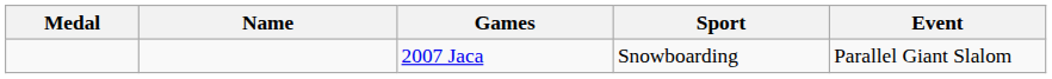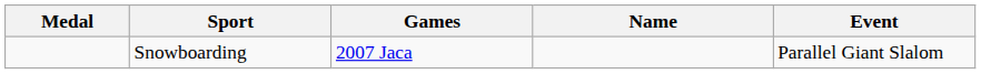columns swapped: Name <-> Sport
